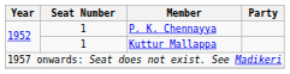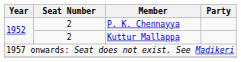P. K. Chennayya | Seat Number: 1 -> 2
Kuttur Mallappa | Seat Number: 1 -> 2
